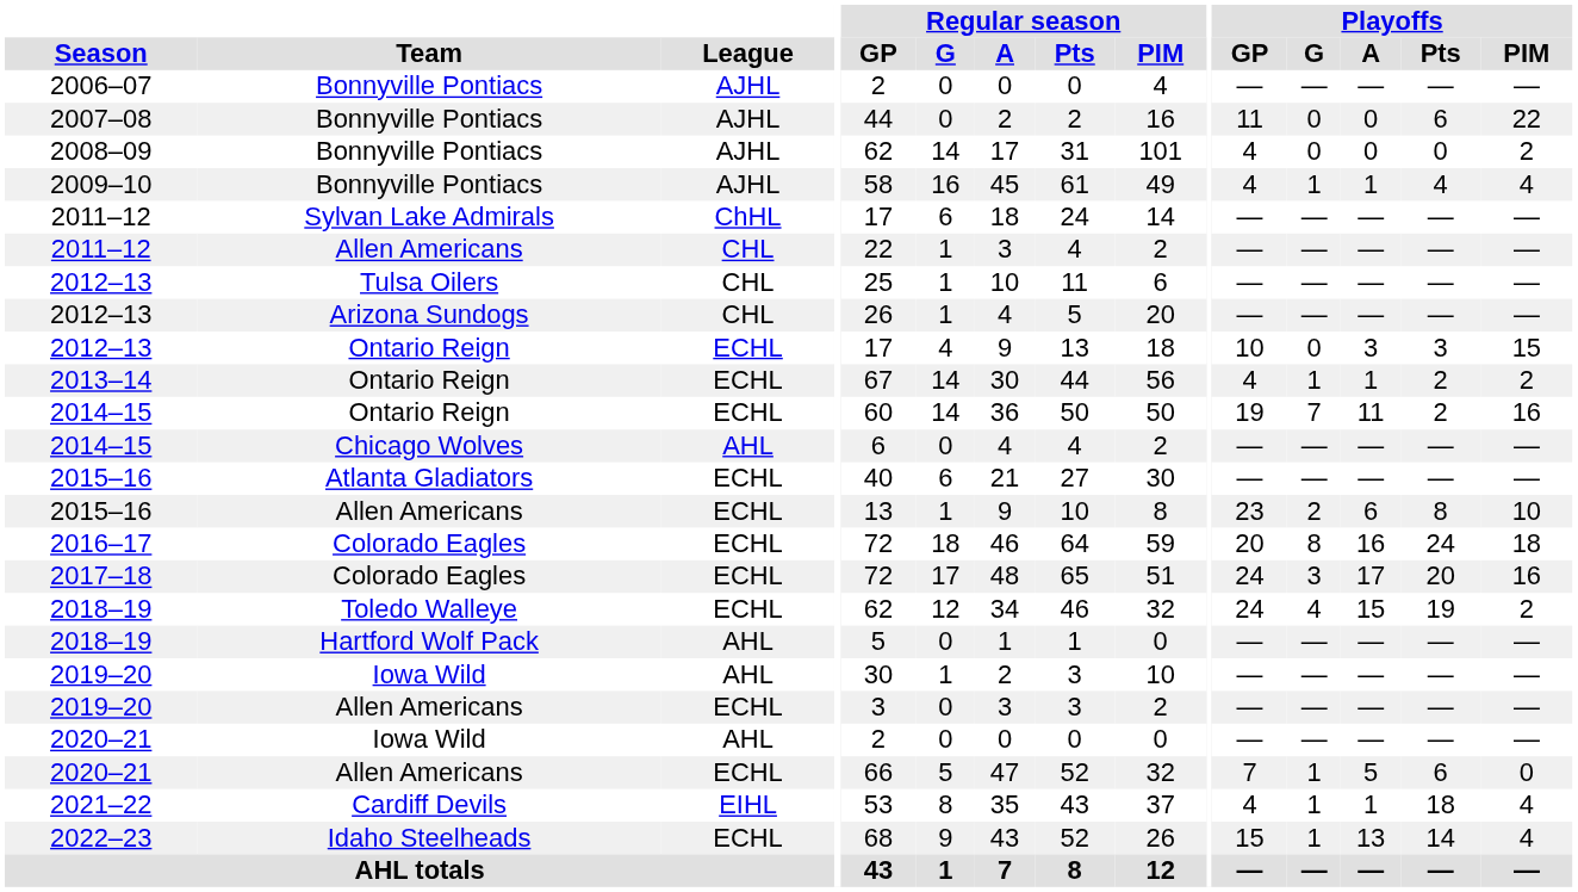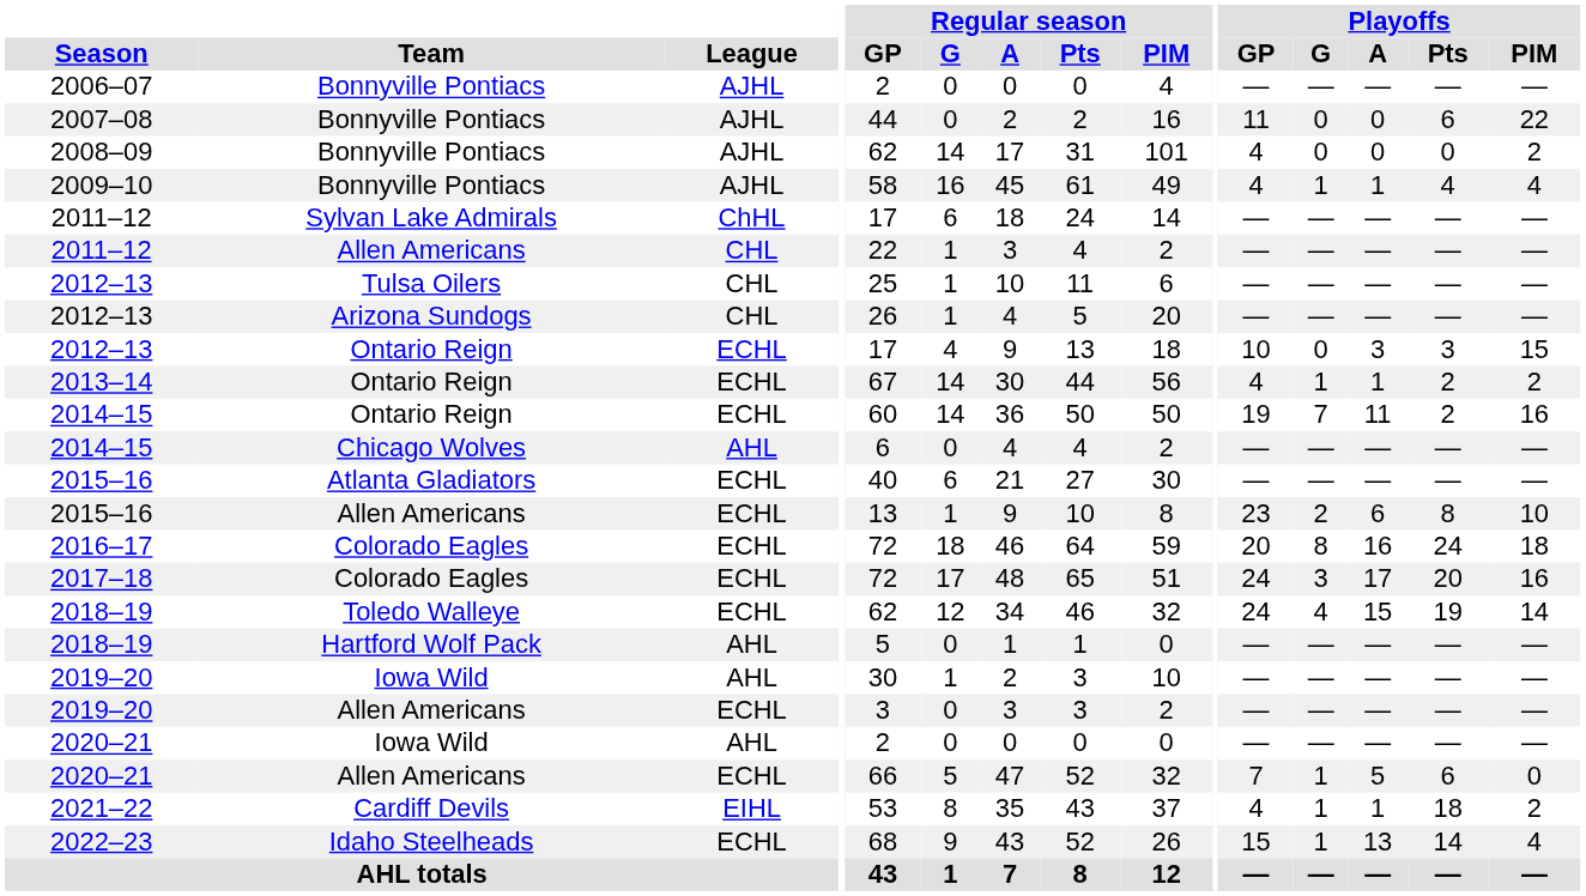2018–19 / Toledo Walleye | Playoffs / PIM: 2 -> 14
2021–22 | Playoffs / PIM: 4 -> 2
